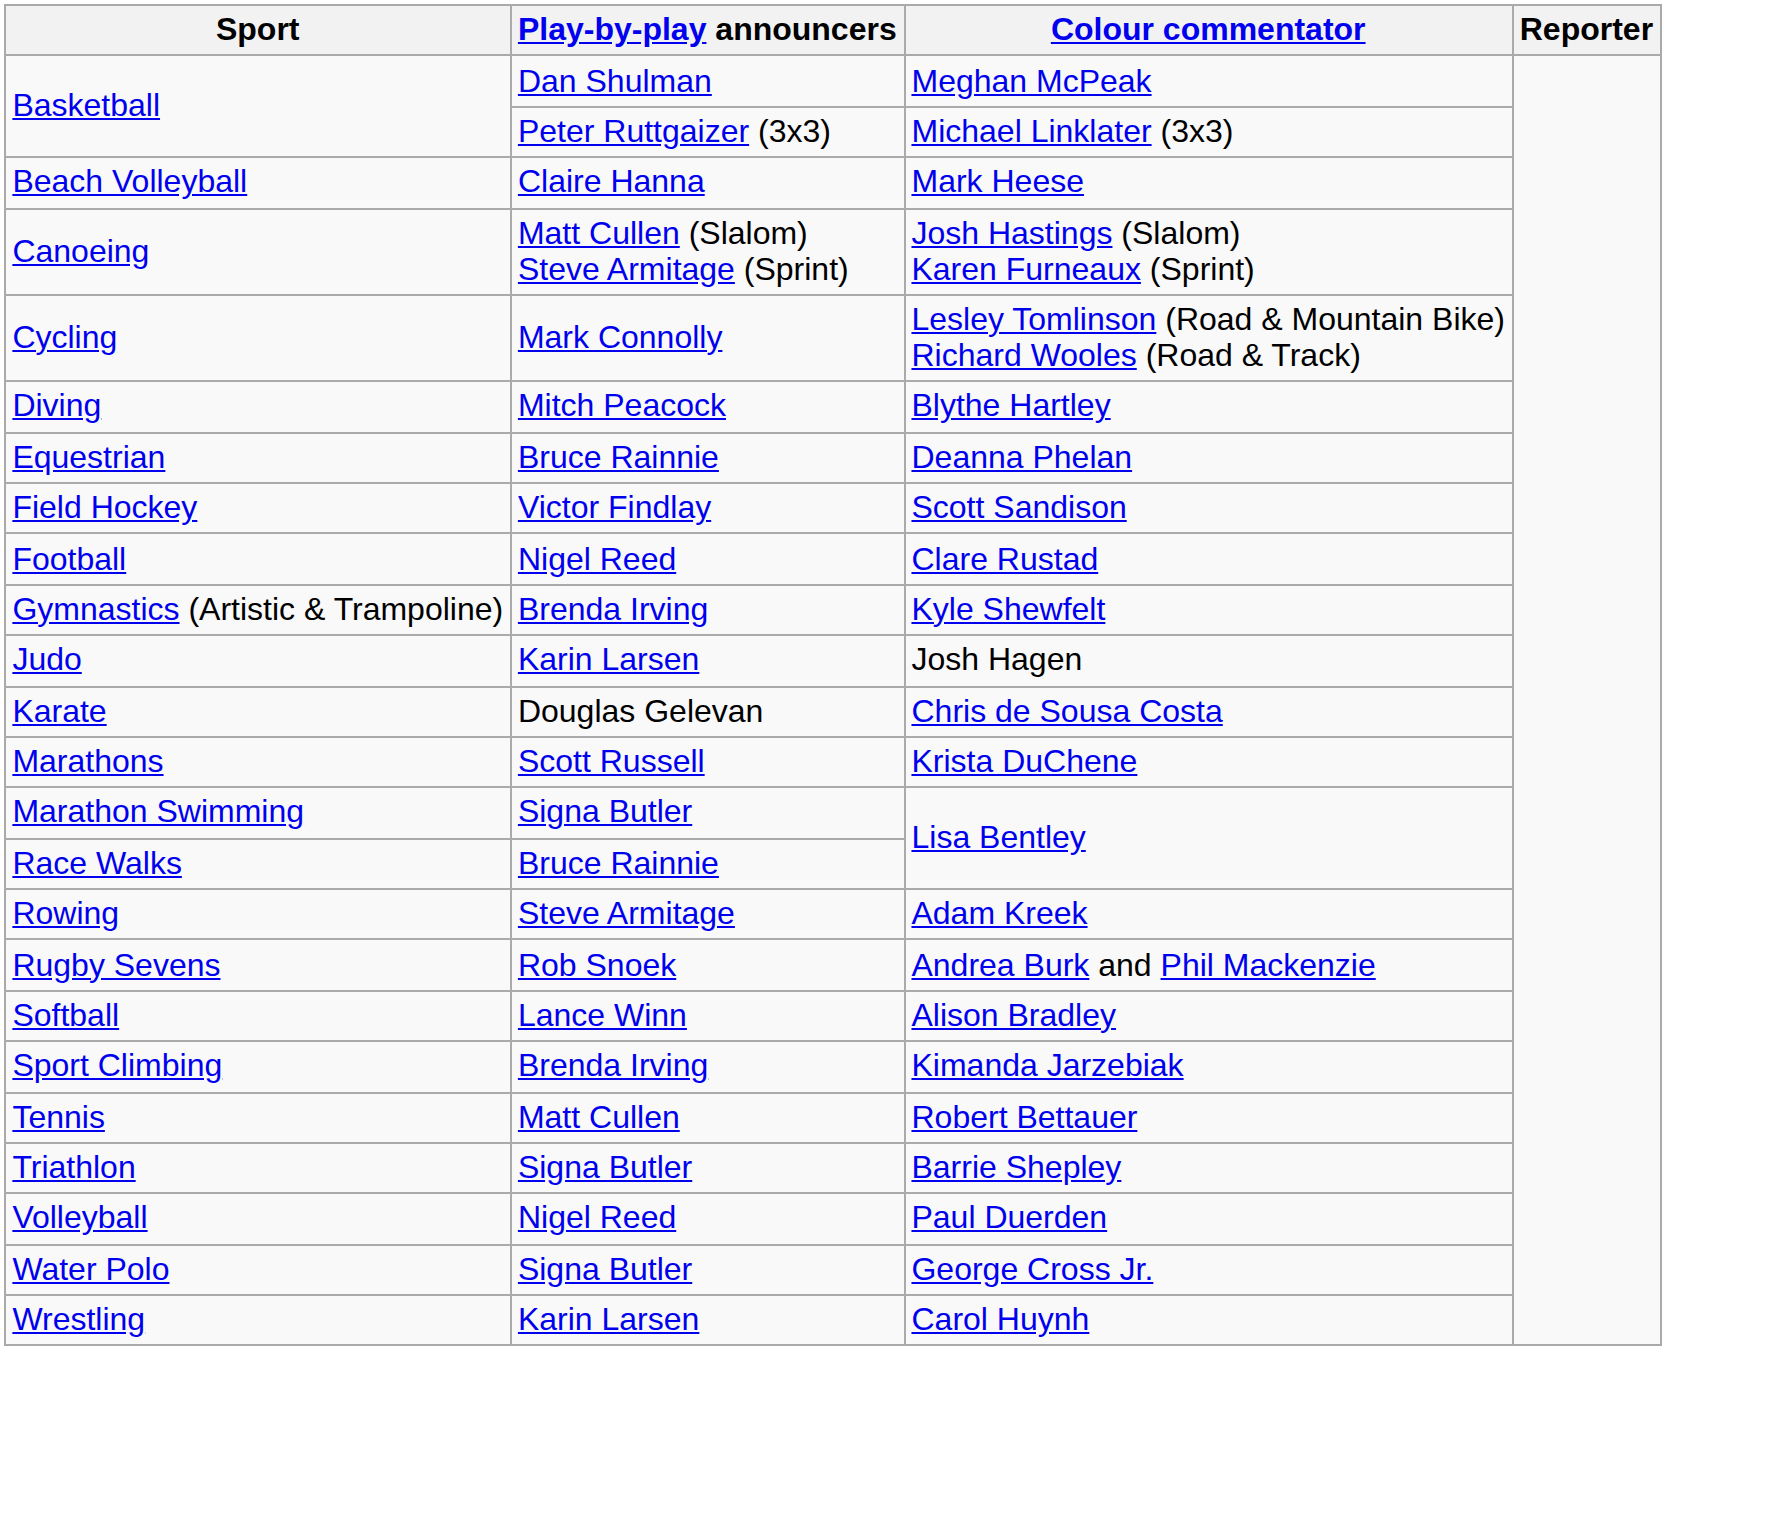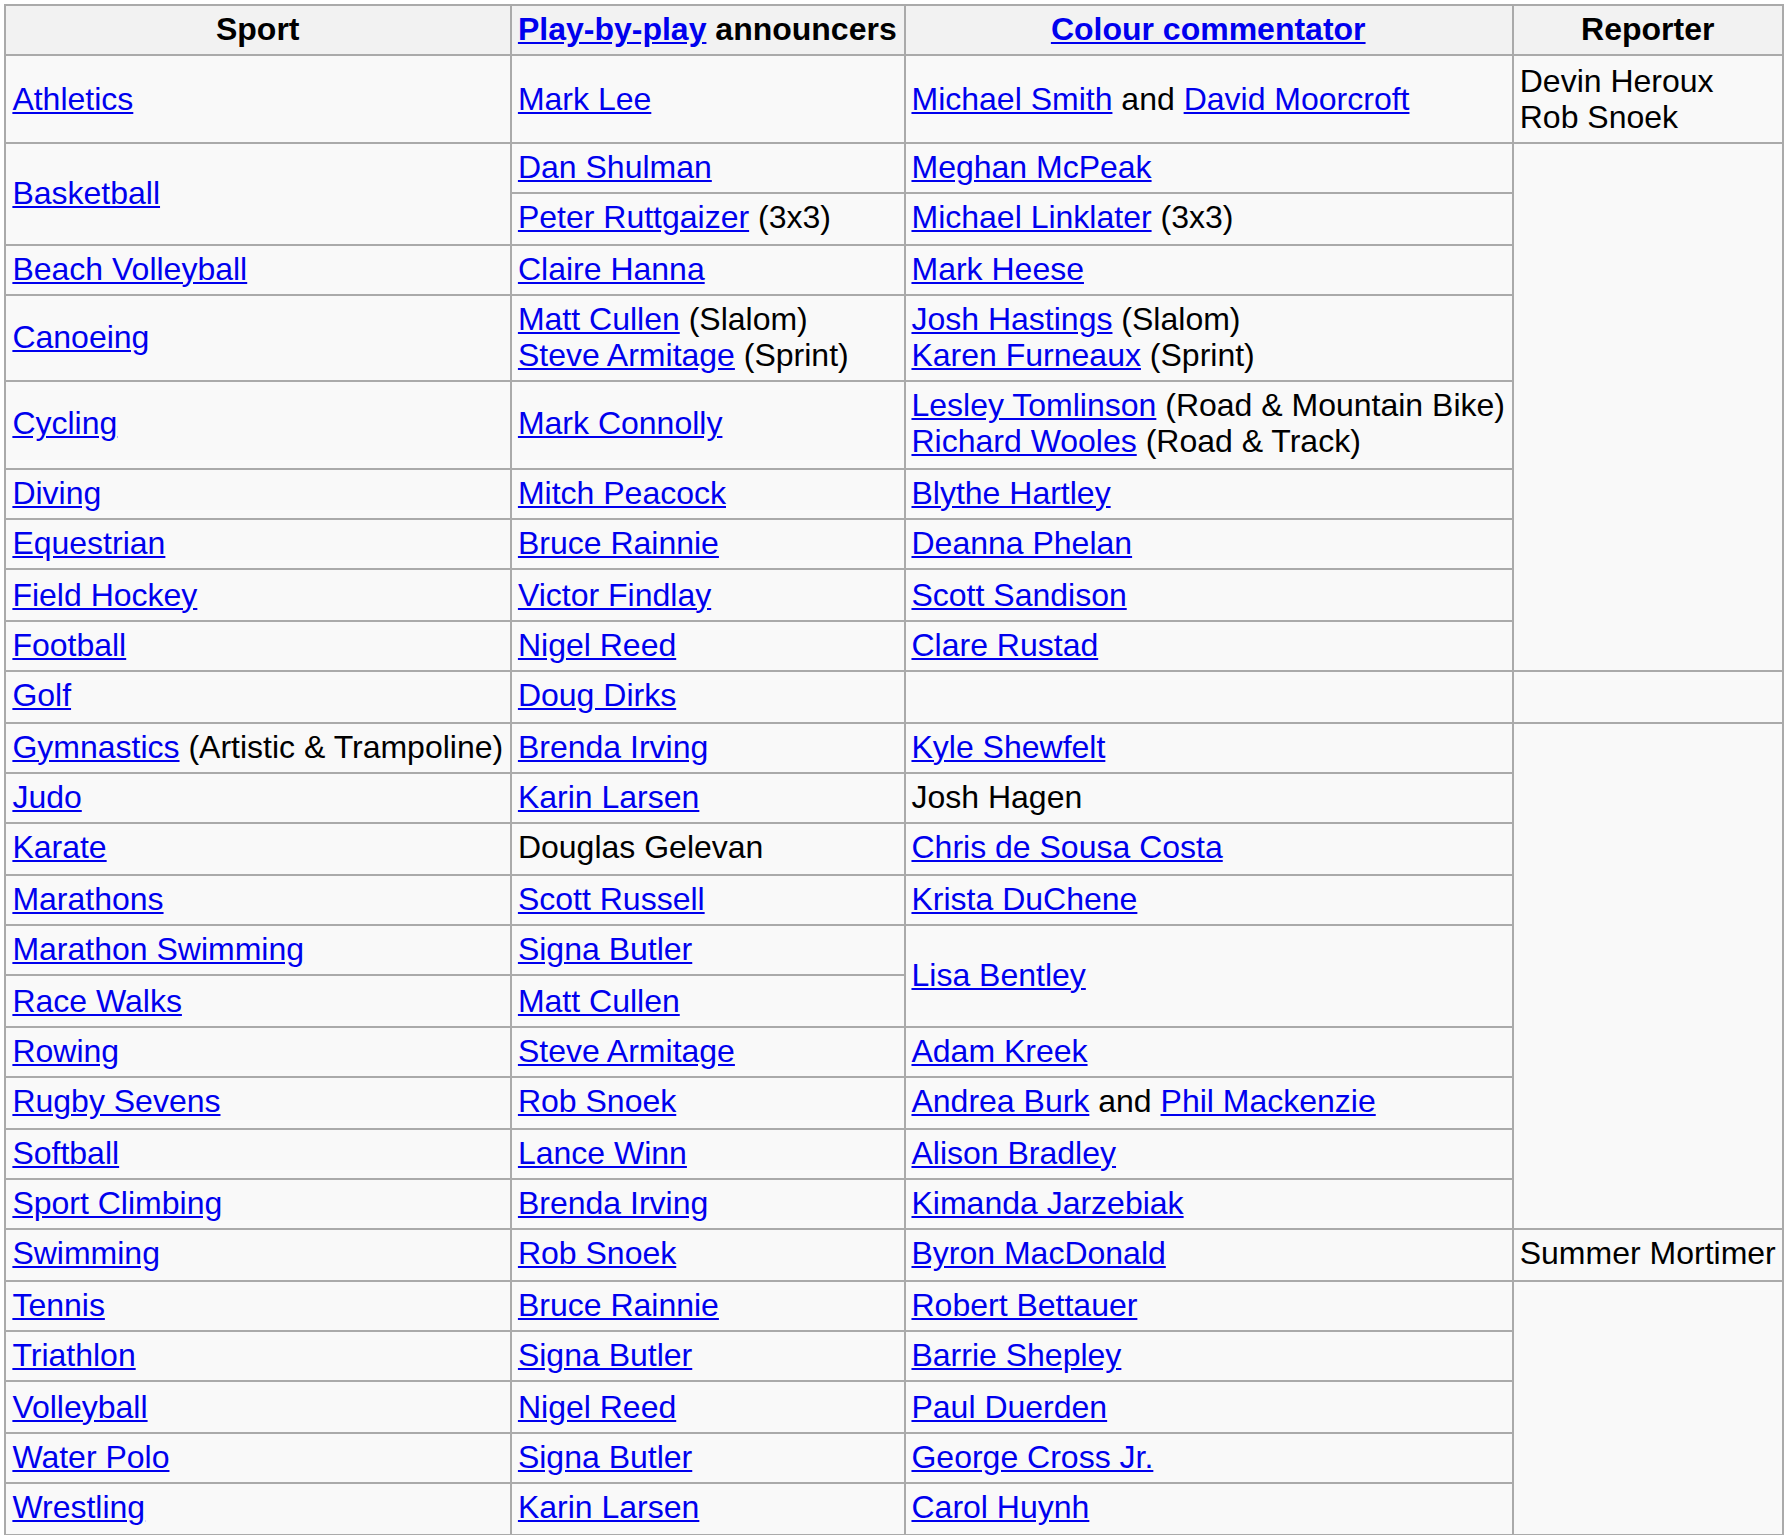+ row: Athletics | Mark Lee | Michael Smith and David Moorcroft | Devin Heroux Rob Snoek
+ row: Golf | Doug Dirks
Race Walks | Play-by-play announcers: Bruce Rainnie -> Matt Cullen
+ row: Swimming | Rob Snoek | Byron MacDonald | Summer Mortimer
Tennis | Play-by-play announcers: Matt Cullen -> Bruce Rainnie
